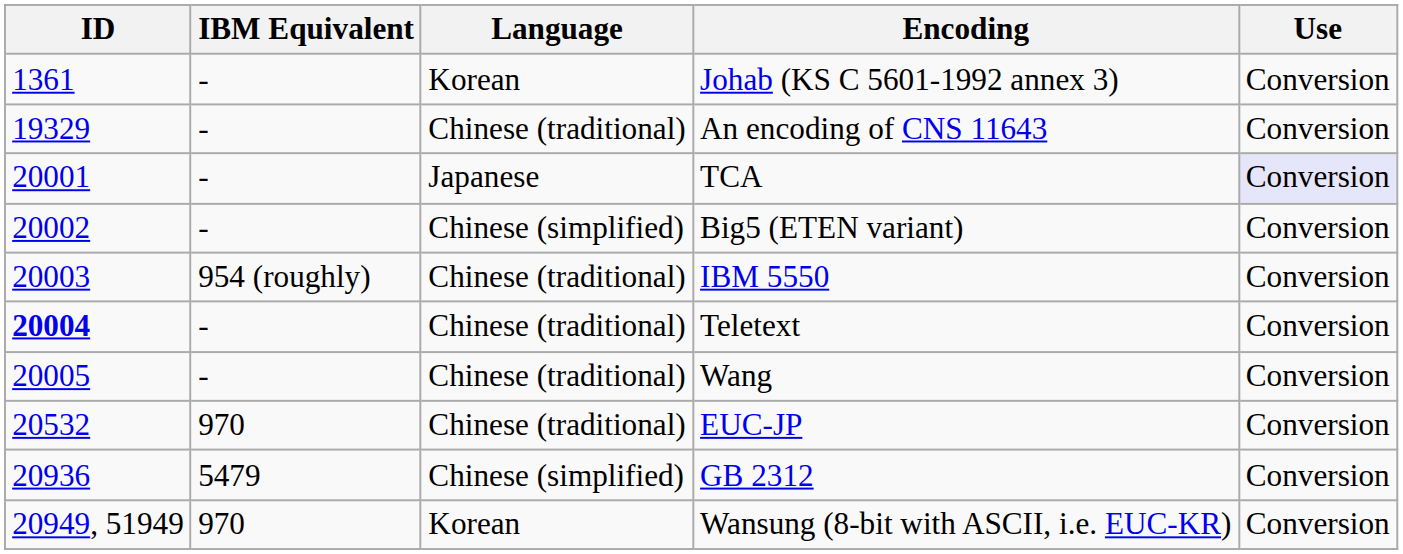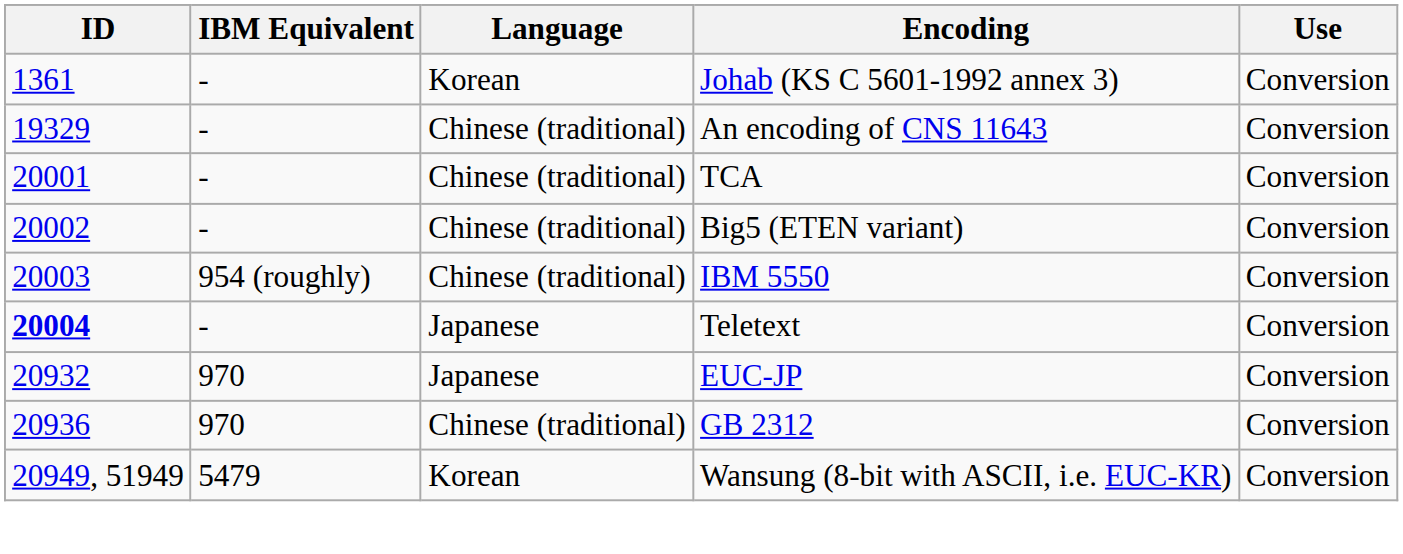TCA | Language: Japanese -> Chinese (traditional)
TCA | Use: lavender background -> no background
Big5 (ETEN variant) | Language: Chinese (simplified) -> Chinese (traditional)
Teletext | Language: Chinese (traditional) -> Japanese
- row: 20005 | - | Chinese (traditional) | Wang | Conversion
EUC-JP | ID: 20532 -> 20932
EUC-JP | Language: Chinese (traditional) -> Japanese
GB 2312 | IBM Equivalent: 5479 -> 970
GB 2312 | Language: Chinese (simplified) -> Chinese (traditional)
Wansung (8-bit with ASCII, i.e. EUC-KR) | IBM Equivalent: 970 -> 5479
